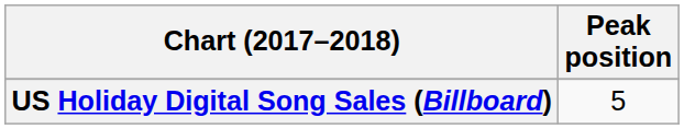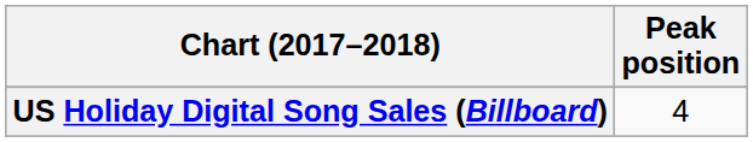US Holiday Digital Song Sales (Billboard) | Peak position: 5 -> 4
